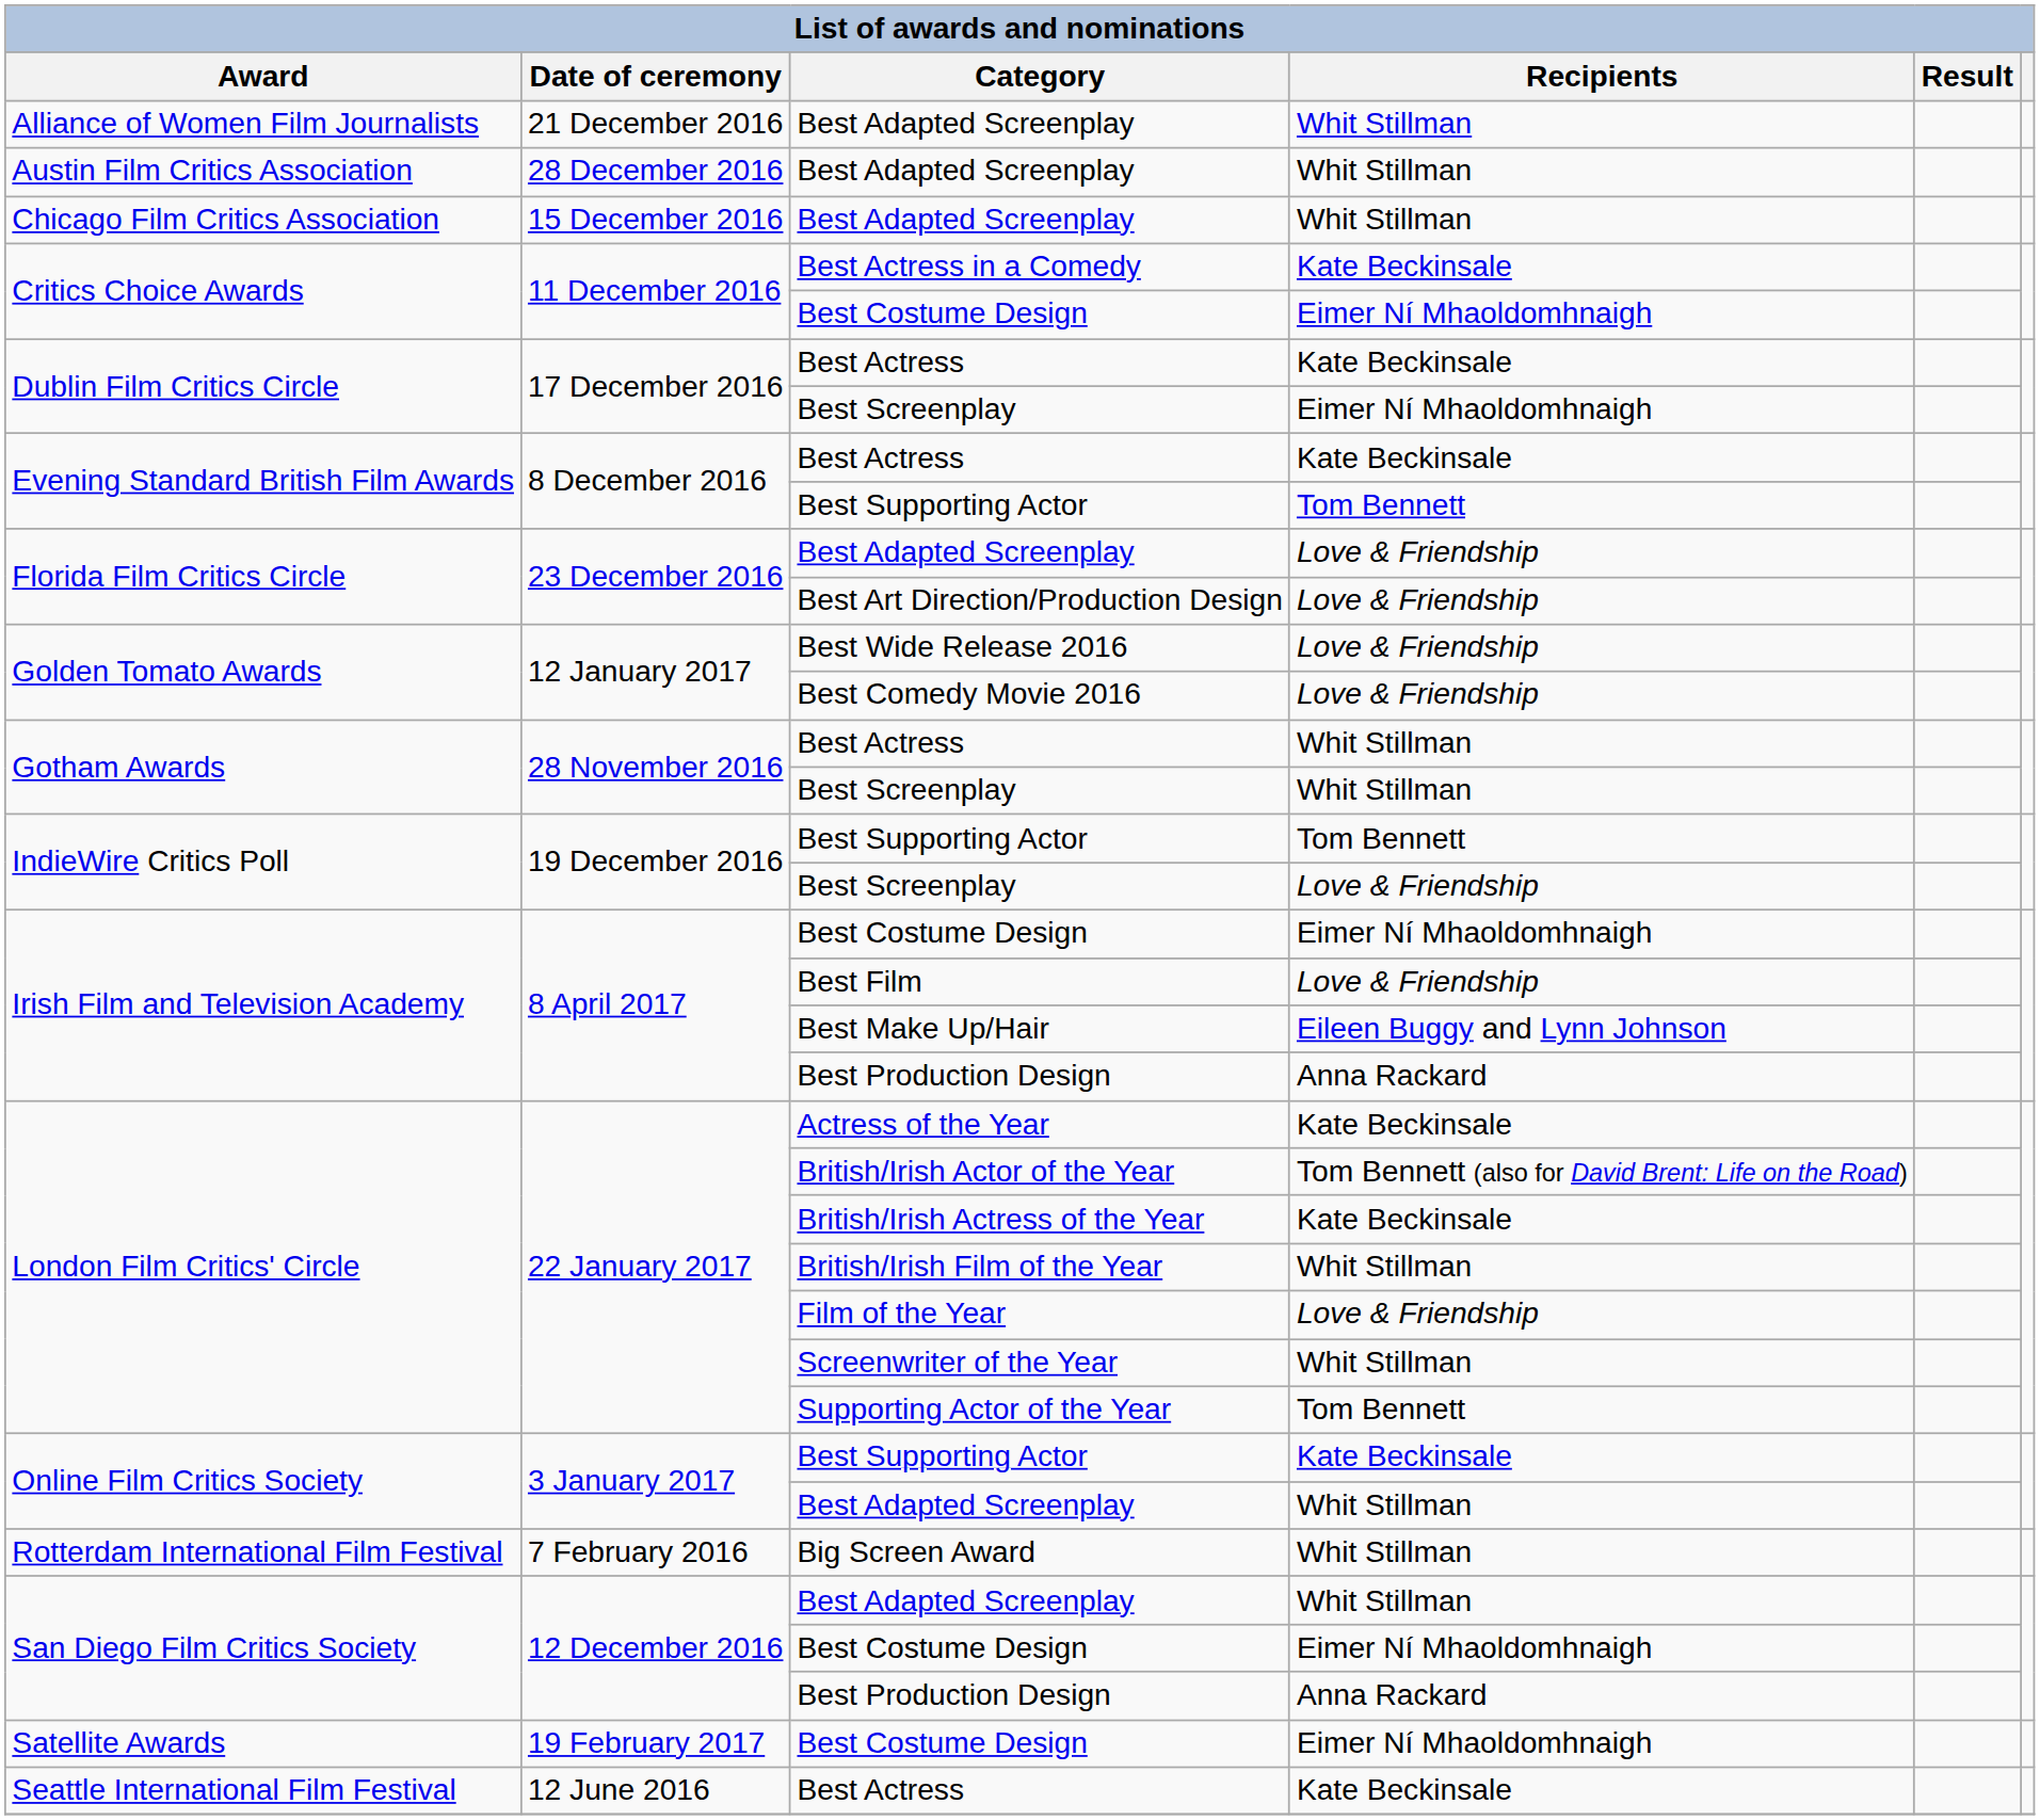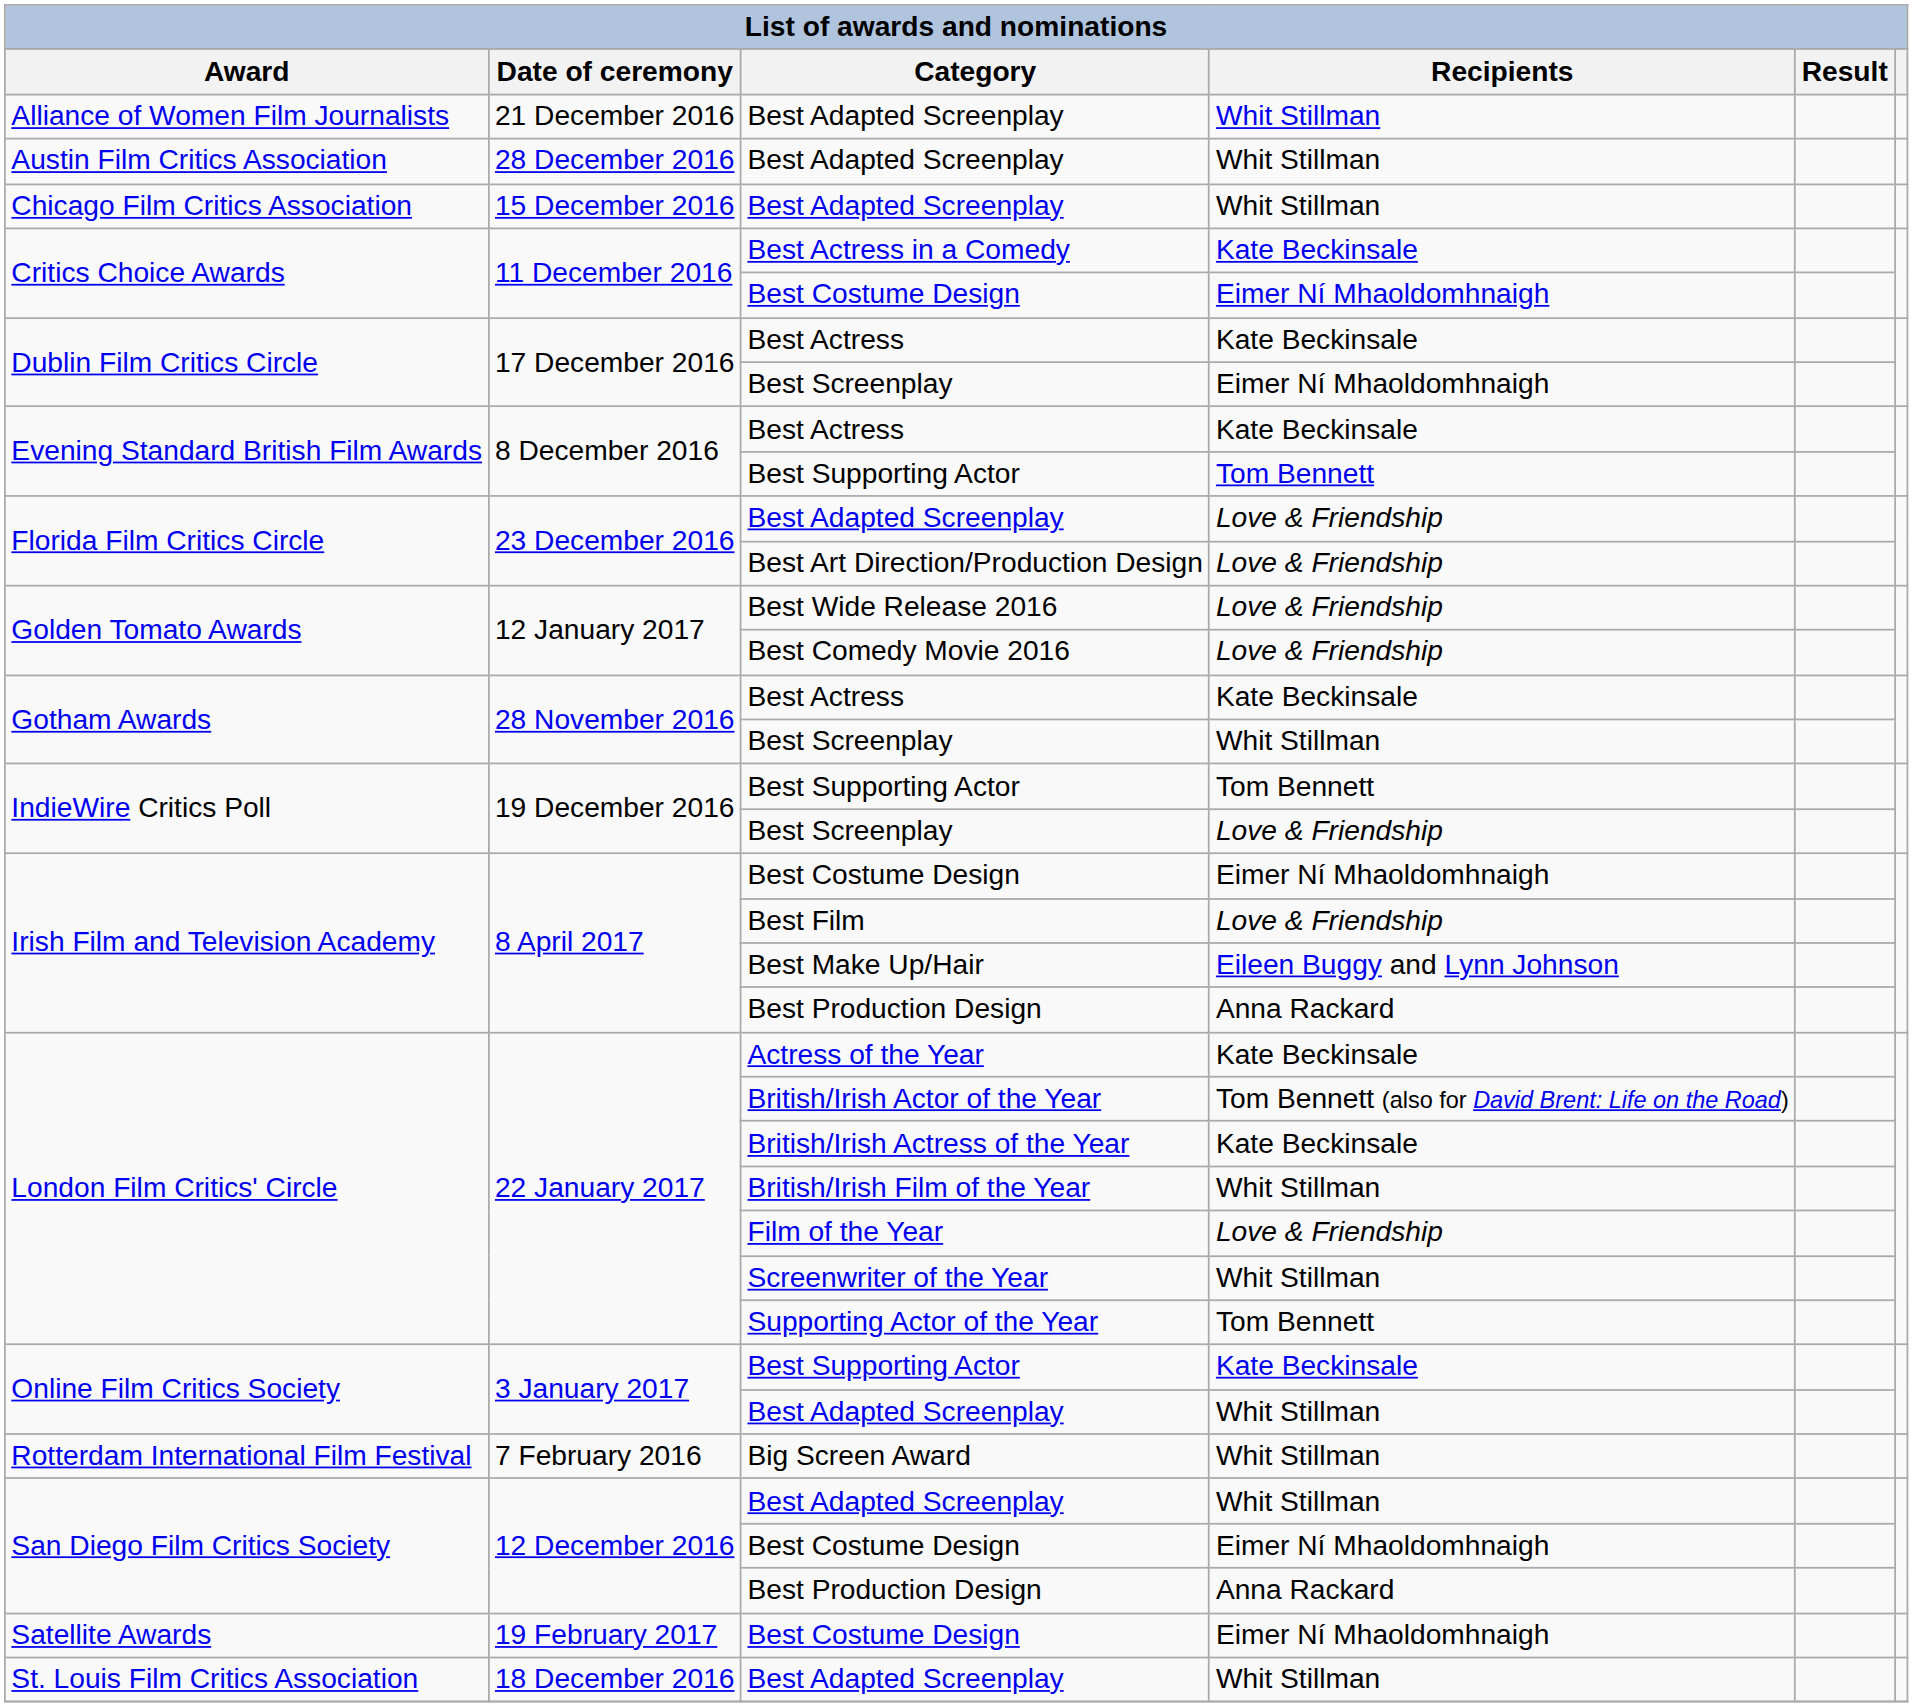Gotham Awards / Best Actress | Recipients: Whit Stillman -> Kate Beckinsale
- row: Seattle International Film Festival | 12 June 2016 | Best Actress | Kate Beckinsale
+ row: St. Louis Film Critics Association | 18 December 2016 | Best Adapted Screenplay | Whit Stillman
